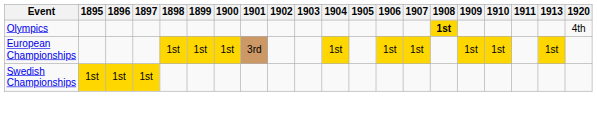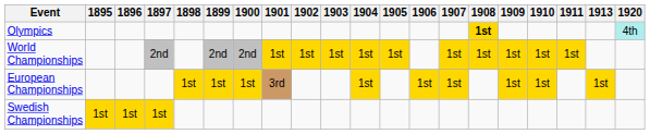Olympics | 1920: no background -> paleturquoise background
+ row: World Championships | 2nd | 2nd | 2nd | 1st | 1st | 1st | 1st | 1st | 1st | 1st | 1st | 1st | 1st
